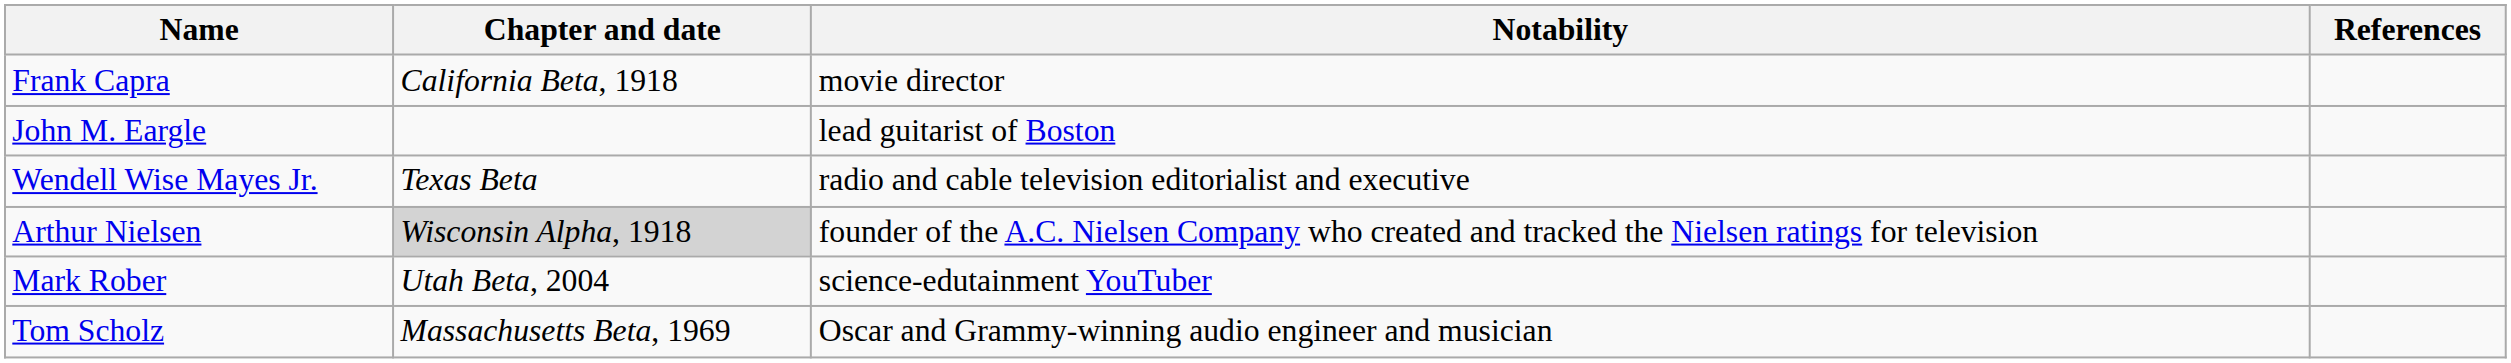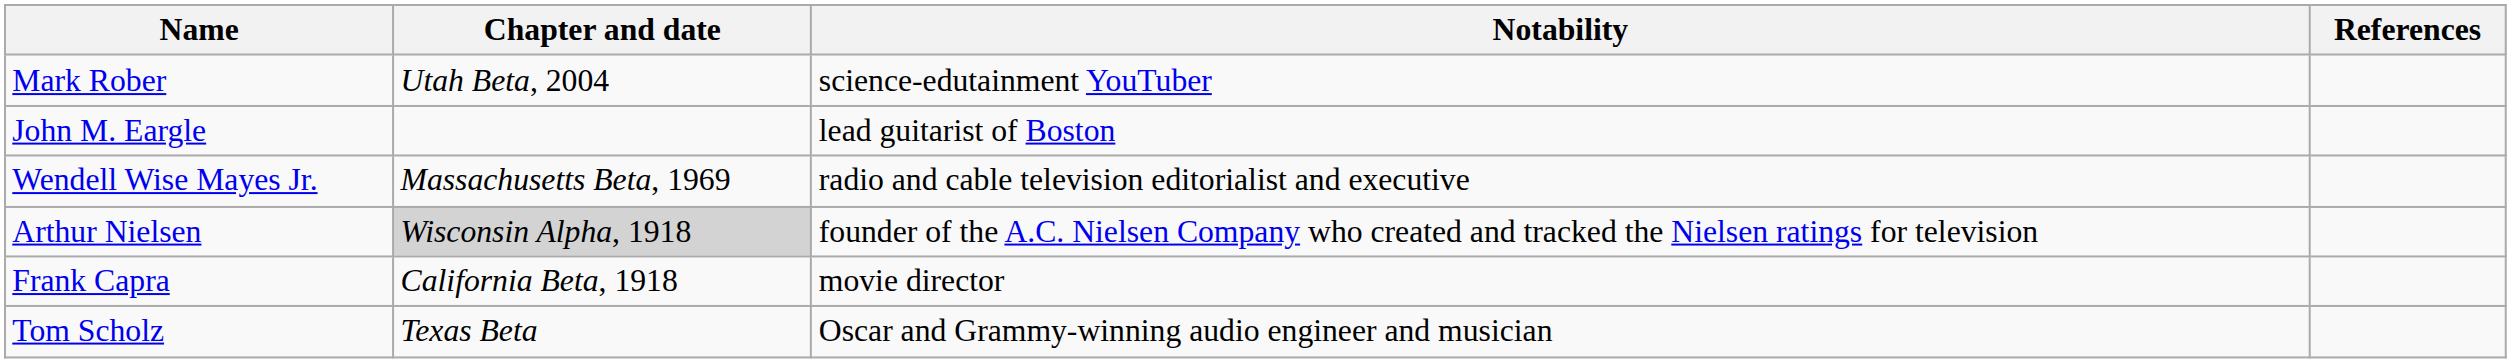rows swapped: Frank Capra <-> Mark Rober
Wendell Wise Mayes Jr. | Chapter and date: Texas Beta -> Massachusetts Beta, 1969
Tom Scholz | Chapter and date: Massachusetts Beta, 1969 -> Texas Beta
